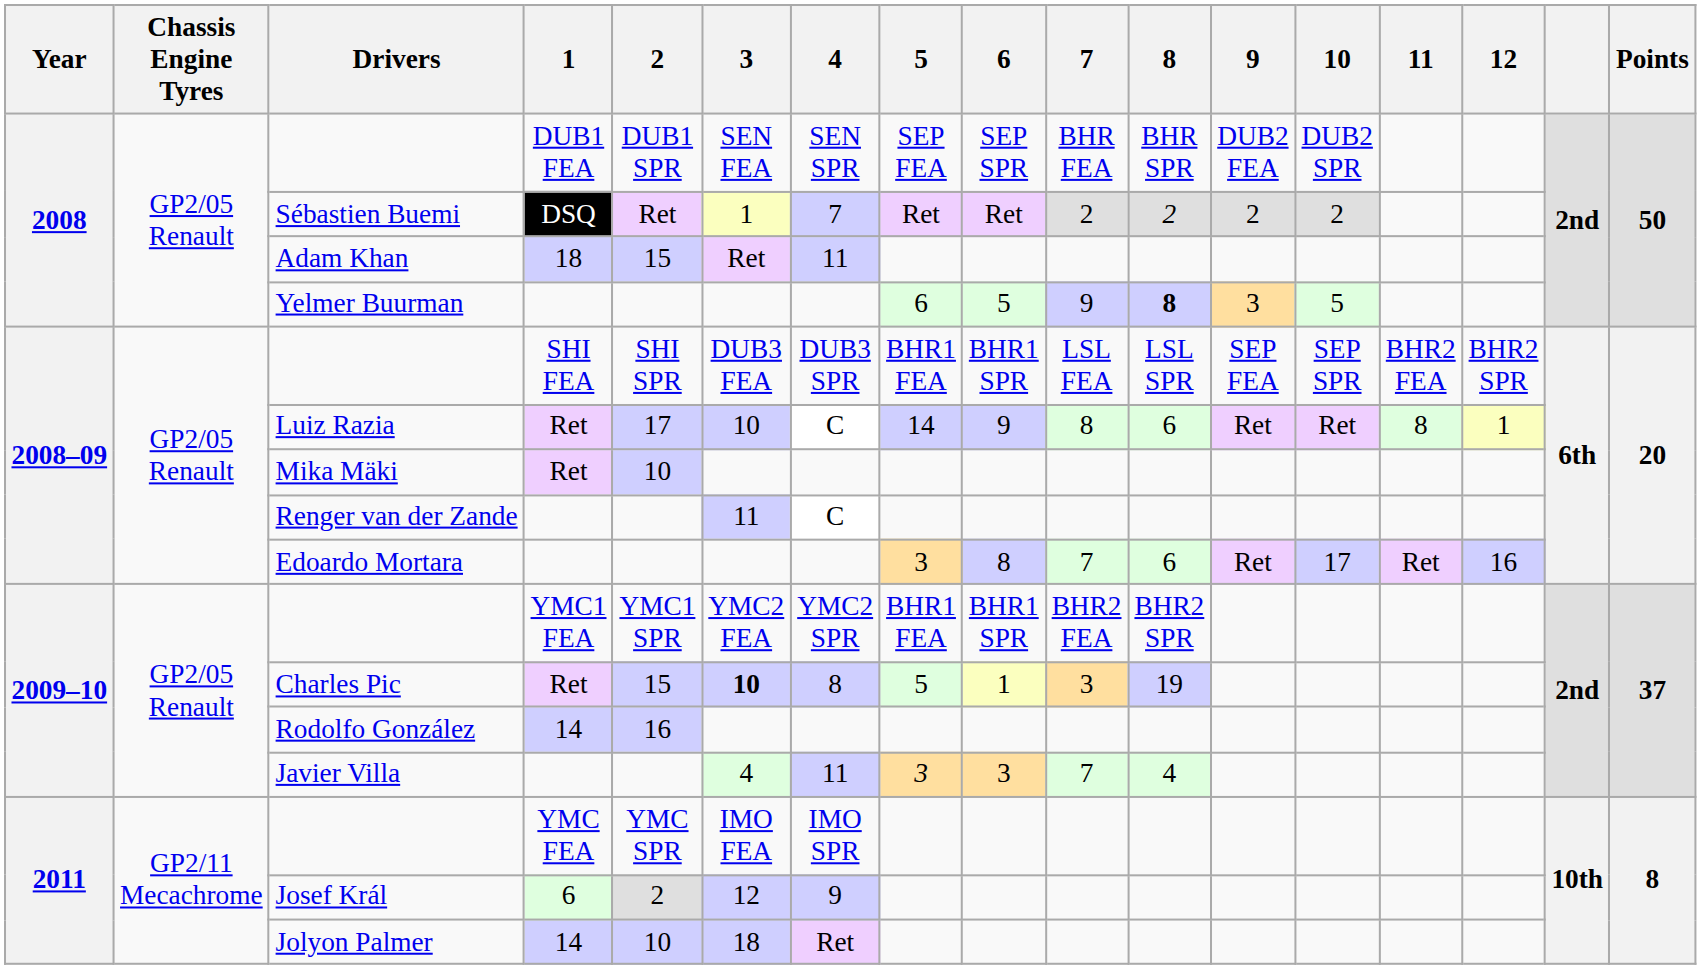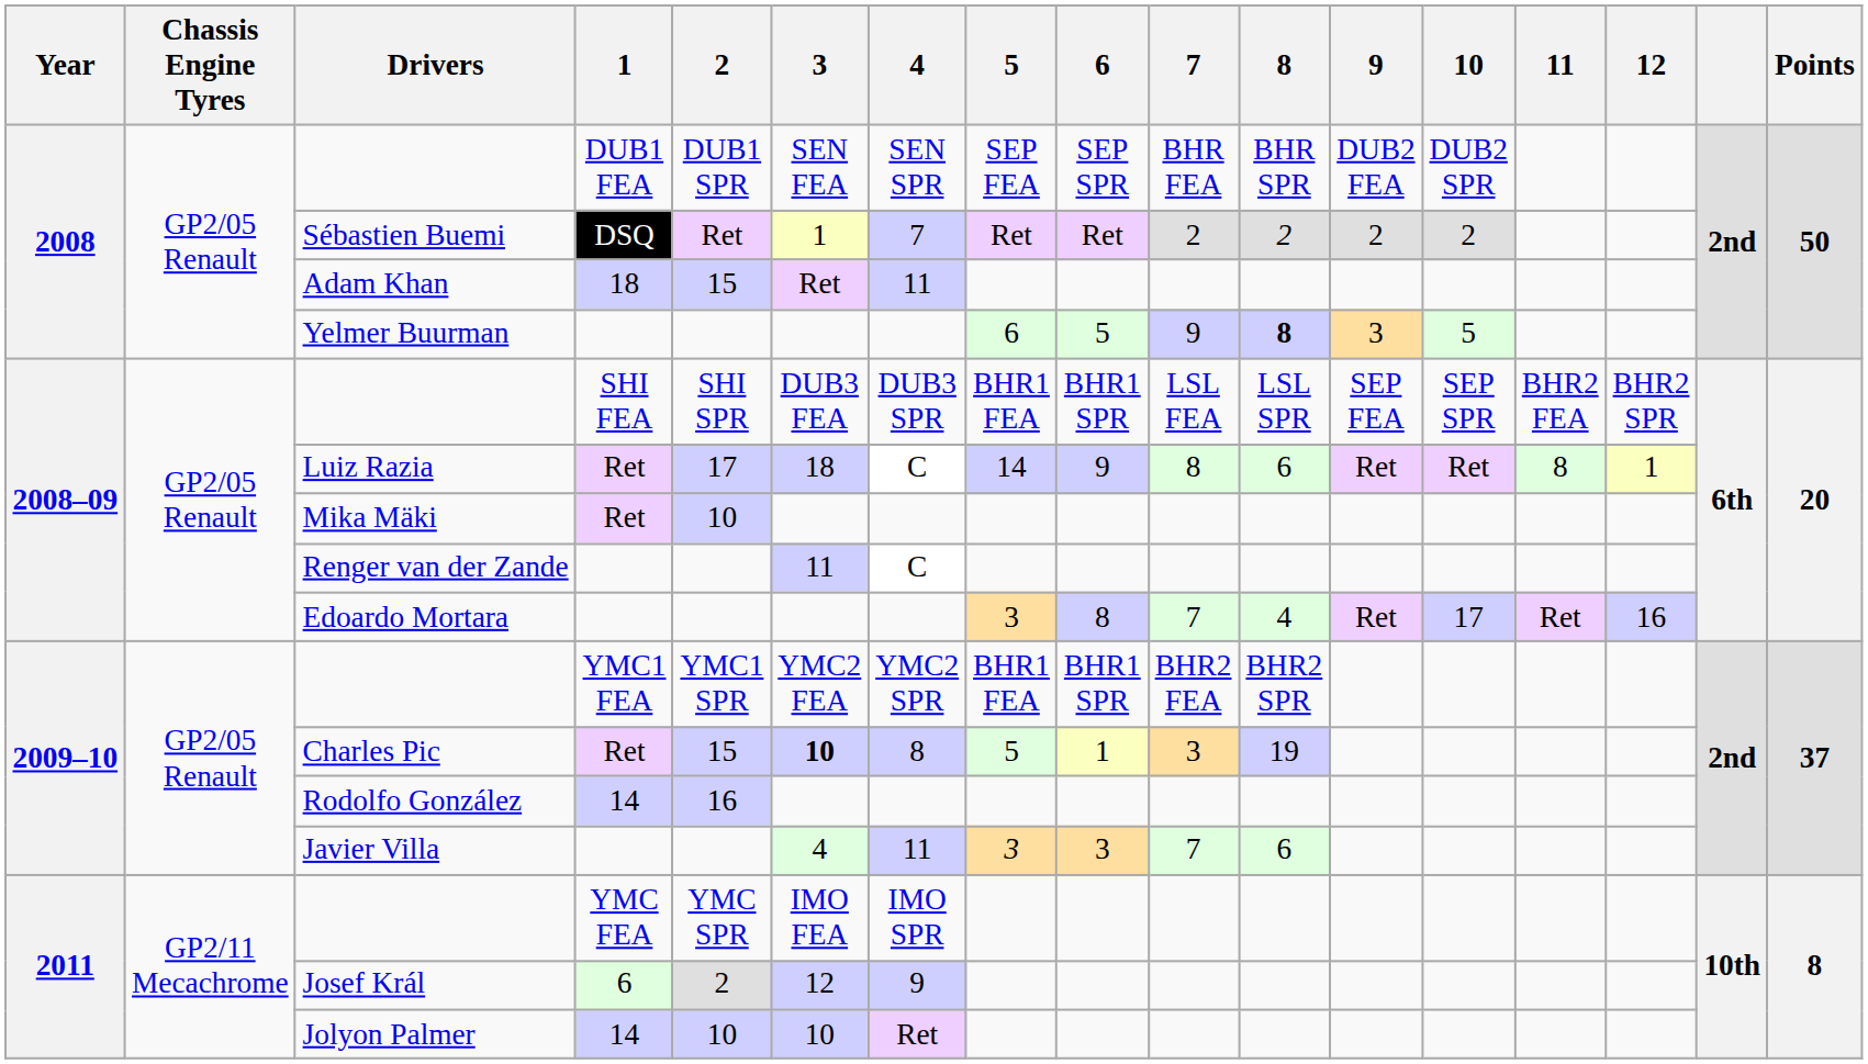Luiz Razia | 3: 10 -> 18
Edoardo Mortara | 8: 6 -> 4
Javier Villa | 8: 4 -> 6
Jolyon Palmer | 3: 18 -> 10
